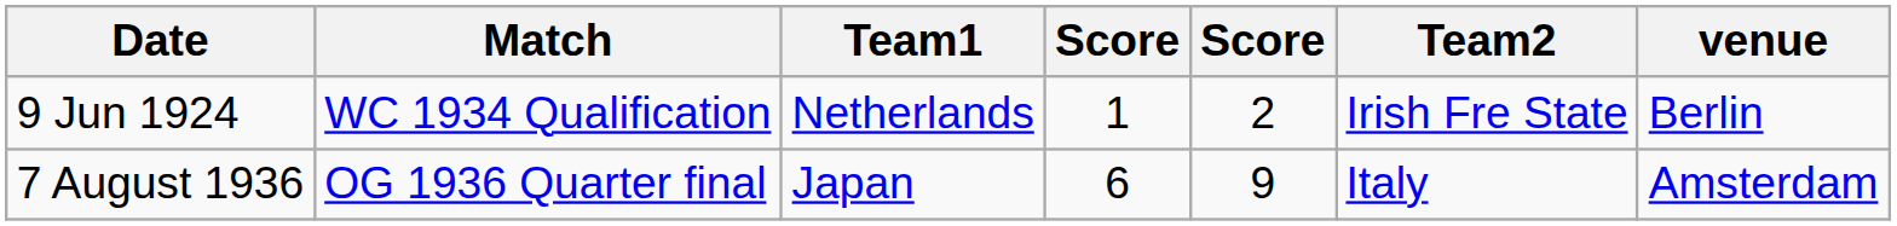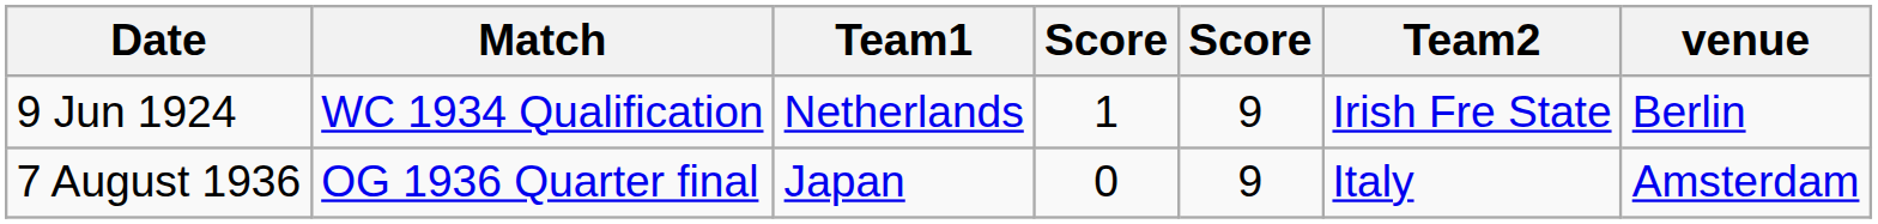9 Jun 1924 | column 5: 2 -> 9
7 August 1936 | column 4: 6 -> 0
